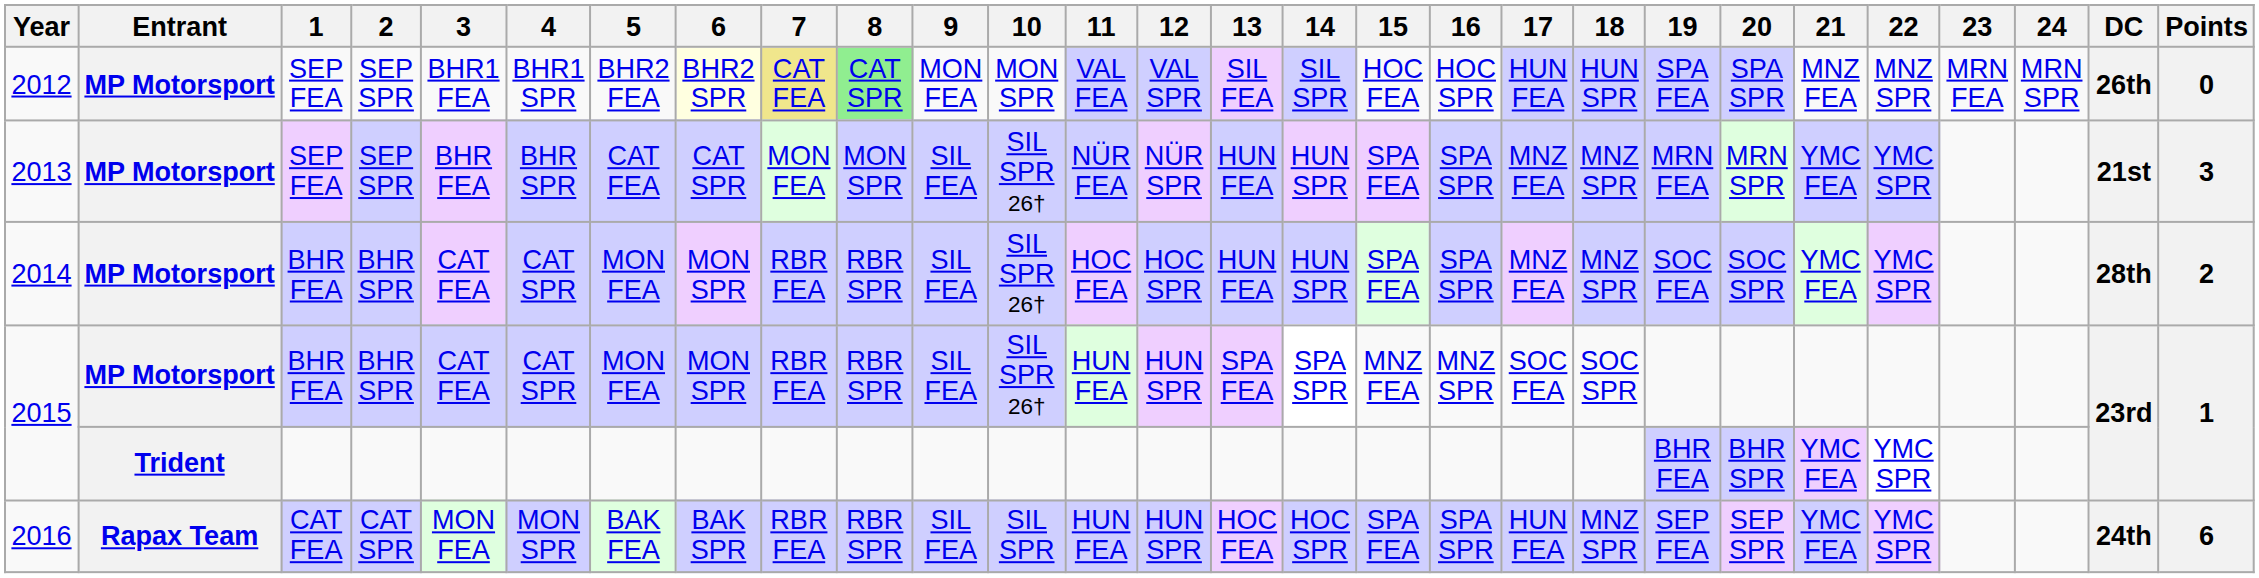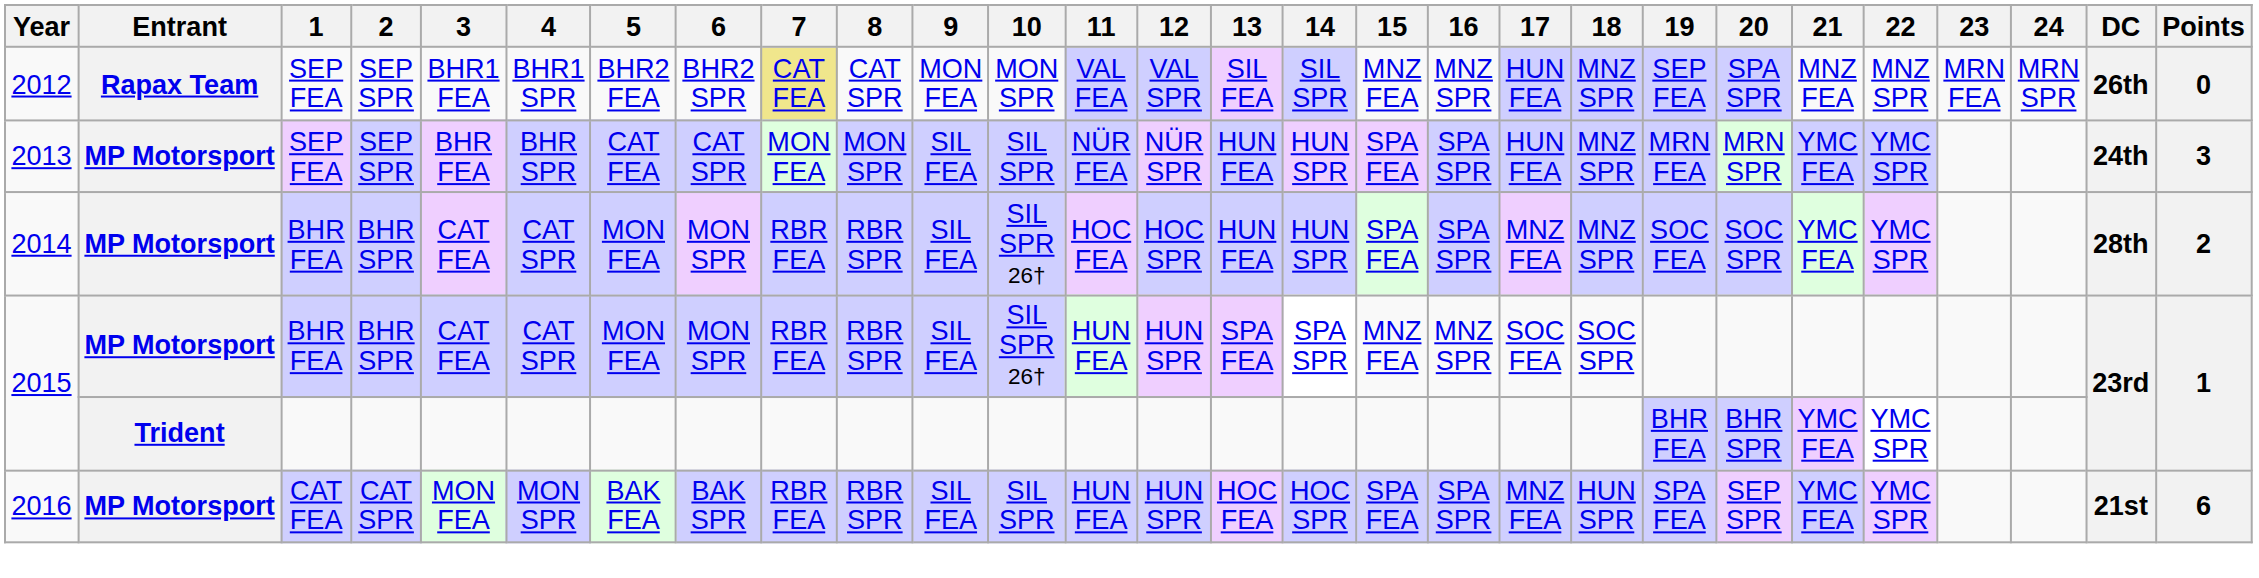2012 | Entrant: MP Motorsport -> Rapax Team
2012 | 6: lightyellow background -> no background
2012 | 8: lightgreen background -> no background
2012 | 15: HOC FEA -> MNZ FEA
2012 | 16: HOC SPR -> MNZ SPR
2012 | 18: HUN SPR -> MNZ SPR
2012 | 19: SPA FEA -> SEP FEA
2013 | 10: SIL SPR 26† -> SIL SPR
2013 | 17: MNZ FEA -> HUN FEA
2013 | DC: 21st -> 24th
2016 | Entrant: Rapax Team -> MP Motorsport
2016 | 17: HUN FEA -> MNZ FEA
2016 | 18: MNZ SPR -> HUN SPR
2016 | 19: SEP FEA -> SPA FEA
2016 | DC: 24th -> 21st
